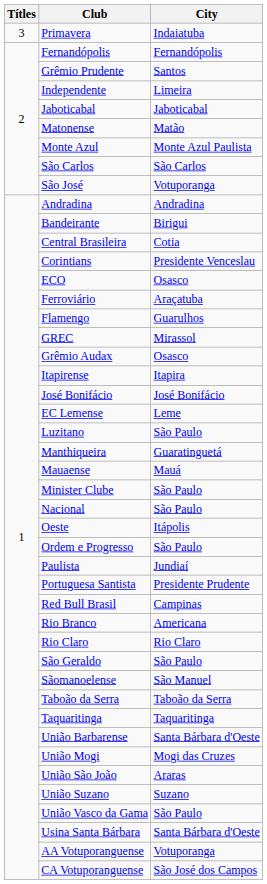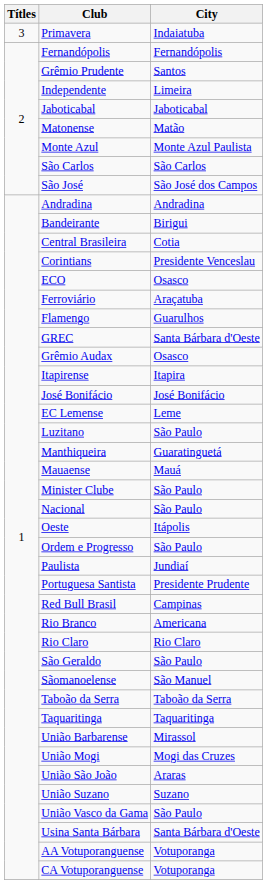São José | City: Votuporanga -> São José dos Campos
GREC | City: Mirassol -> Santa Bárbara d'Oeste
União Barbarense | City: Santa Bárbara d'Oeste -> Mirassol
CA Votuporanguense | City: São José dos Campos -> Votuporanga
